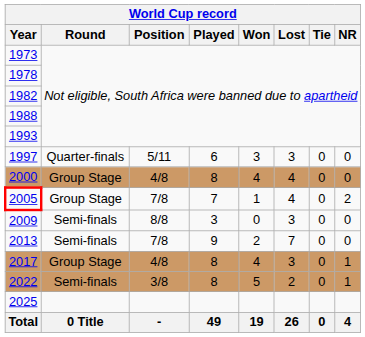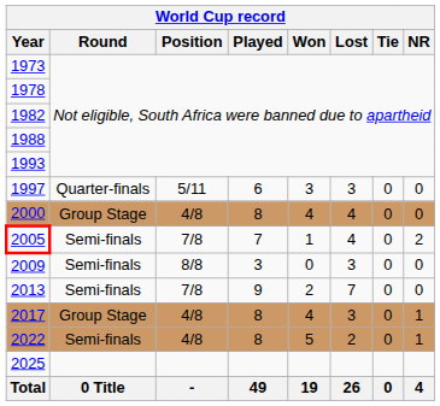2005 | Round: Group Stage -> Semi-finals
2022 | Position: 3/8 -> 4/8
